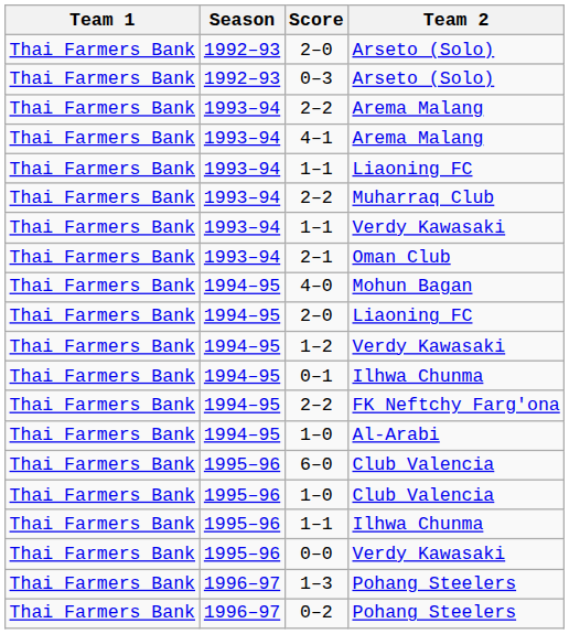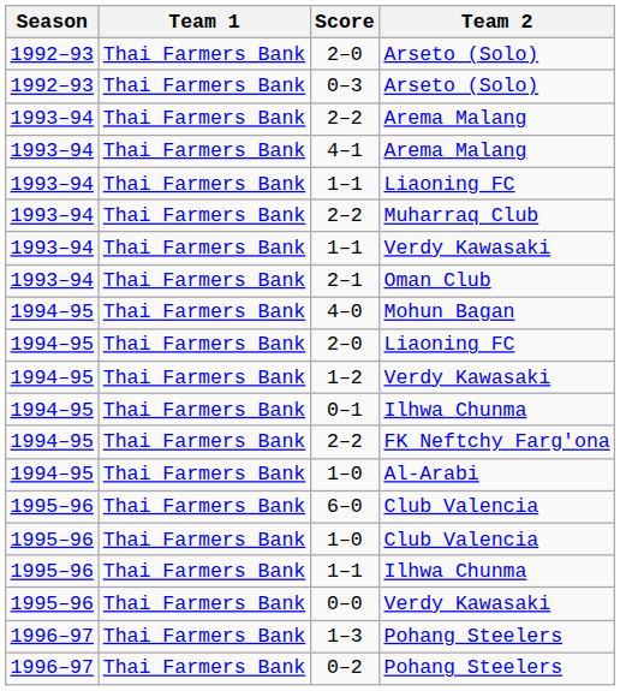columns swapped: Season <-> Team 1
